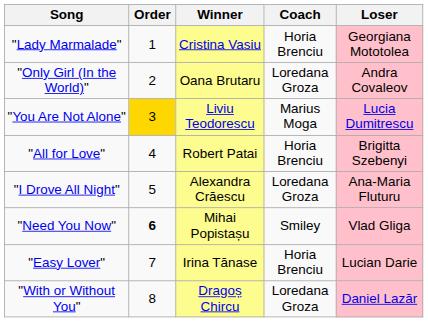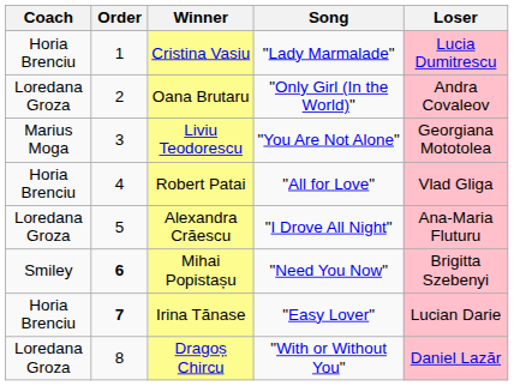columns swapped: Coach <-> Song
Cristina Vasiu | Loser: Georgiana Mototolea -> Lucia Dumitrescu
Liviu Teodorescu | Order: gold background -> no background
Liviu Teodorescu | Loser: Lucia Dumitrescu -> Georgiana Mototolea
Robert Patai | Loser: Brigitta Szebenyi -> Vlad Gliga
Mihai Popistașu | Loser: Vlad Gliga -> Brigitta Szebenyi
Irina Tănase | Order: normal -> bold
